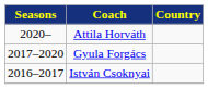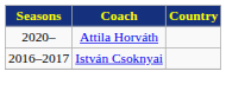- row: 2017–2020 | Gyula Forgács
